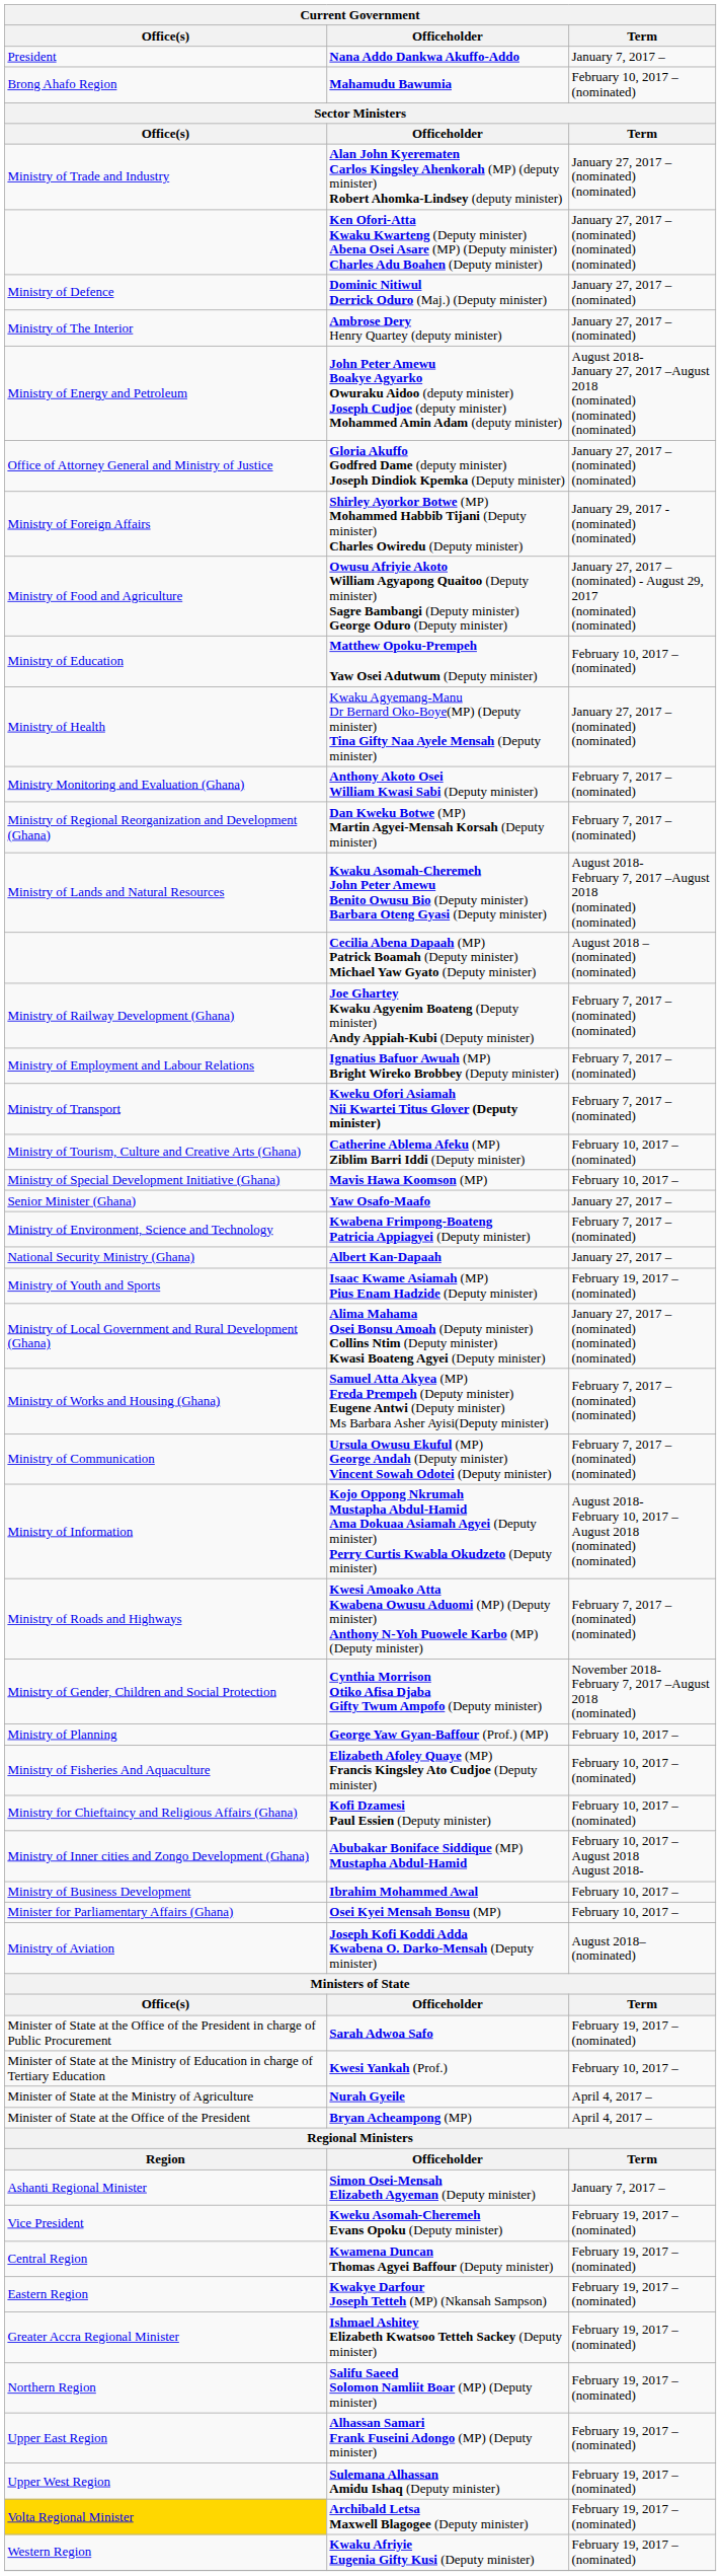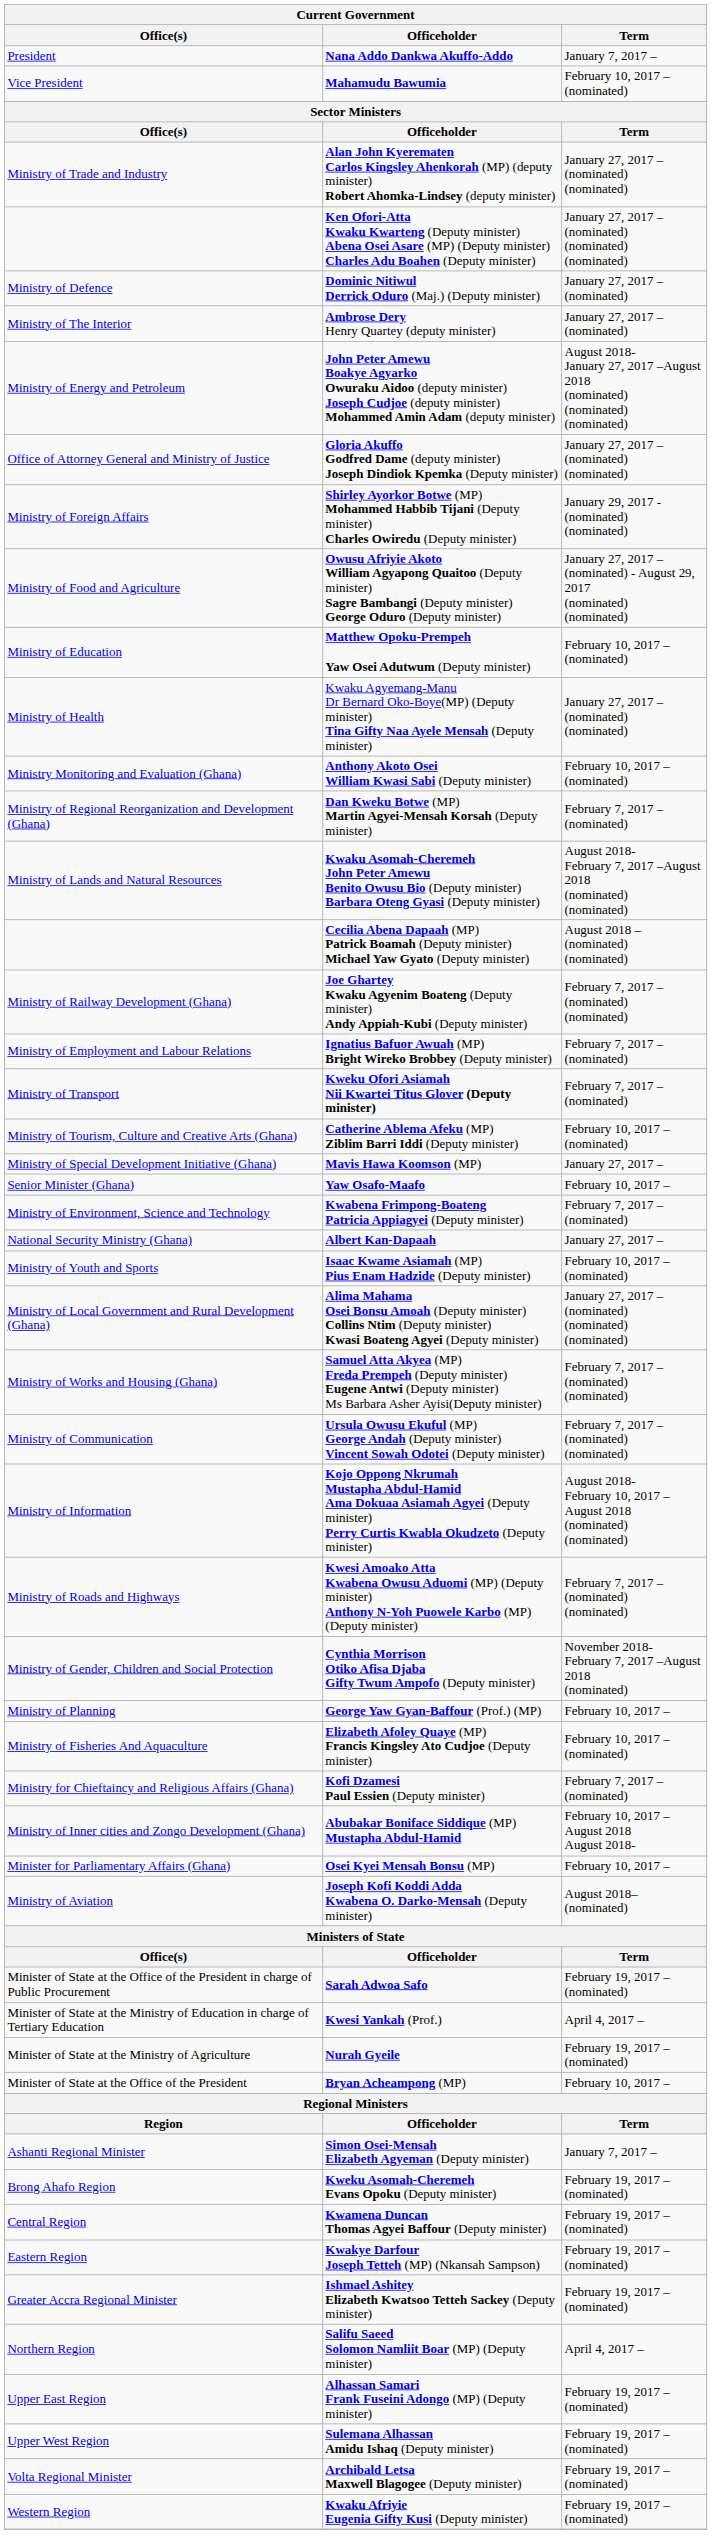Mahamudu Bawumia | Office(s): Brong Ahafo Region -> Vice President
Anthony Akoto Osei William Kwasi Sabi (Deputy minister) | Term: February 7, 2017 – (nominated) -> February 10, 2017 – (nominated)
Mavis Hawa Koomson (MP) | Term: February 10, 2017 – -> January 27, 2017 –
Yaw Osafo-Maafo | Term: January 27, 2017 – -> February 10, 2017 –
Isaac Kwame Asiamah (MP) Pius Enam Hadzide (Deputy minister) | Term: February 19, 2017 – (nominated) -> February 10, 2017 – (nominated)
Kofi Dzamesi Paul Essien (Deputy minister) | Term: February 10, 2017 – (nominated) -> February 7, 2017 – (nominated)
- row: Ministry of Business Development | Ibrahim Mohammed Awal | February 10, 2017 –
Kwesi Yankah (Prof.) | Term: February 10, 2017 – -> April 4, 2017 –
Nurah Gyeile | Term: April 4, 2017 – -> February 19, 2017 – (nominated)
Bryan Acheampong (MP) | Term: April 4, 2017 – -> February 10, 2017 –
Kweku Asomah-Cheremeh Evans Opoku (Deputy minister) | Office(s): Vice President -> Brong Ahafo Region
Salifu Saeed Solomon Namliit Boar (MP) (Deputy minister) | Term: February 19, 2017 – (nominated) -> April 4, 2017 –
Archibald Letsa Maxwell Blagogee (Deputy minister) | Office(s): gold background -> no background
